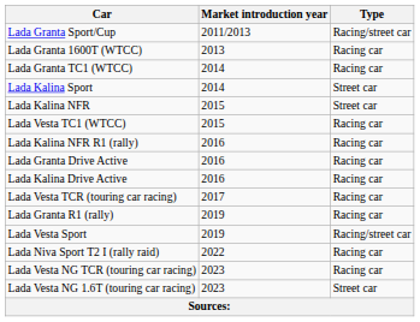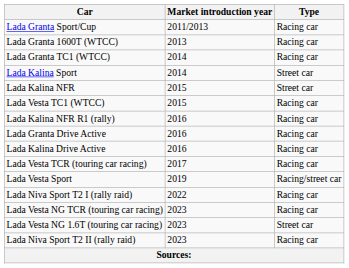Lada Granta Sport/Cup | Type: Racing/street car -> Racing car
- row: Lada Granta R1 (rally) | 2019 | Racing car
+ row: Lada Niva Sport T2 II (rally raid) | 2023 | Racing car
